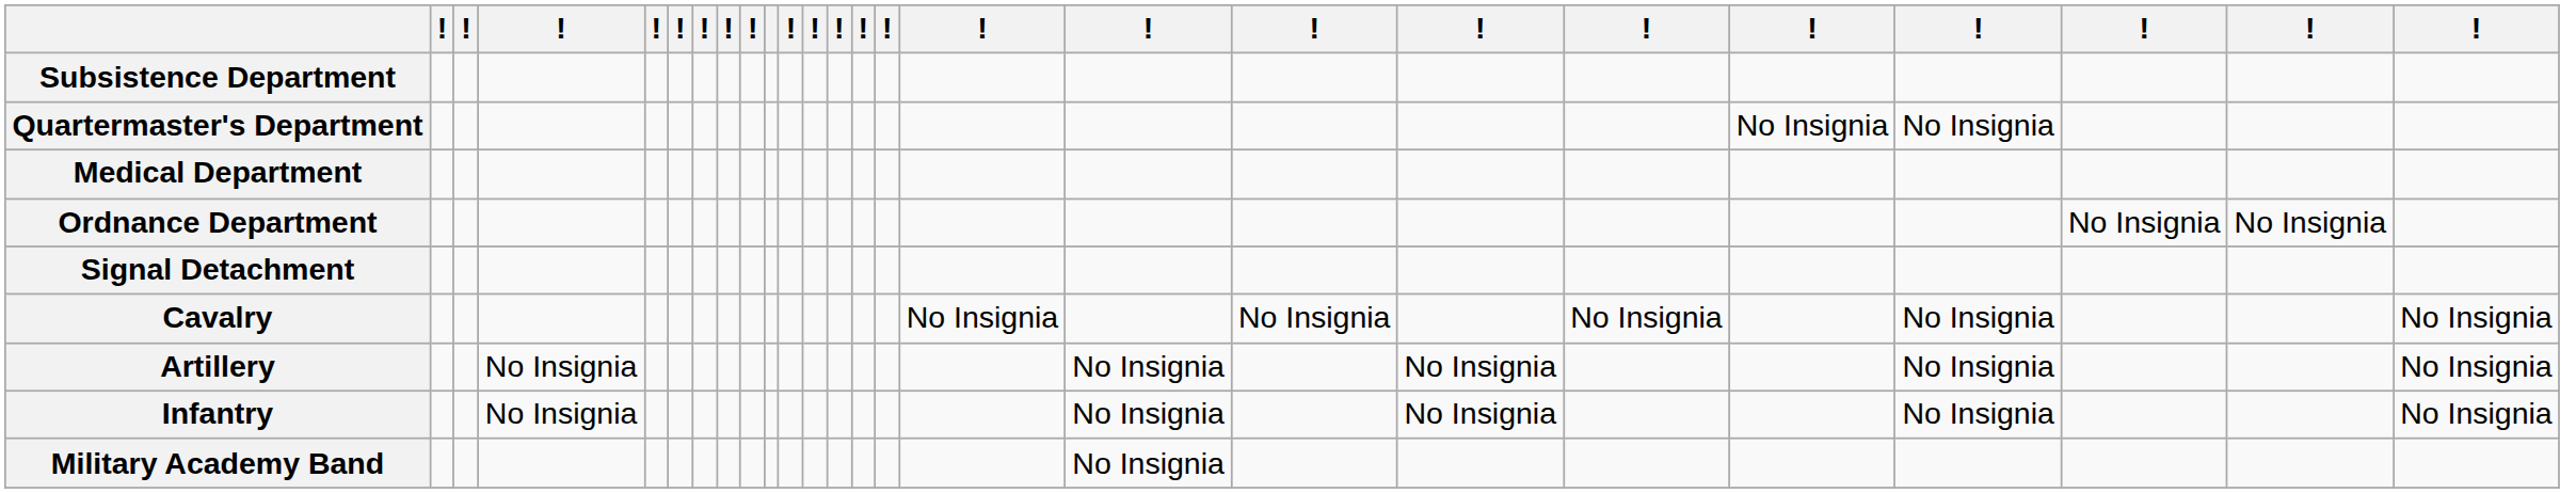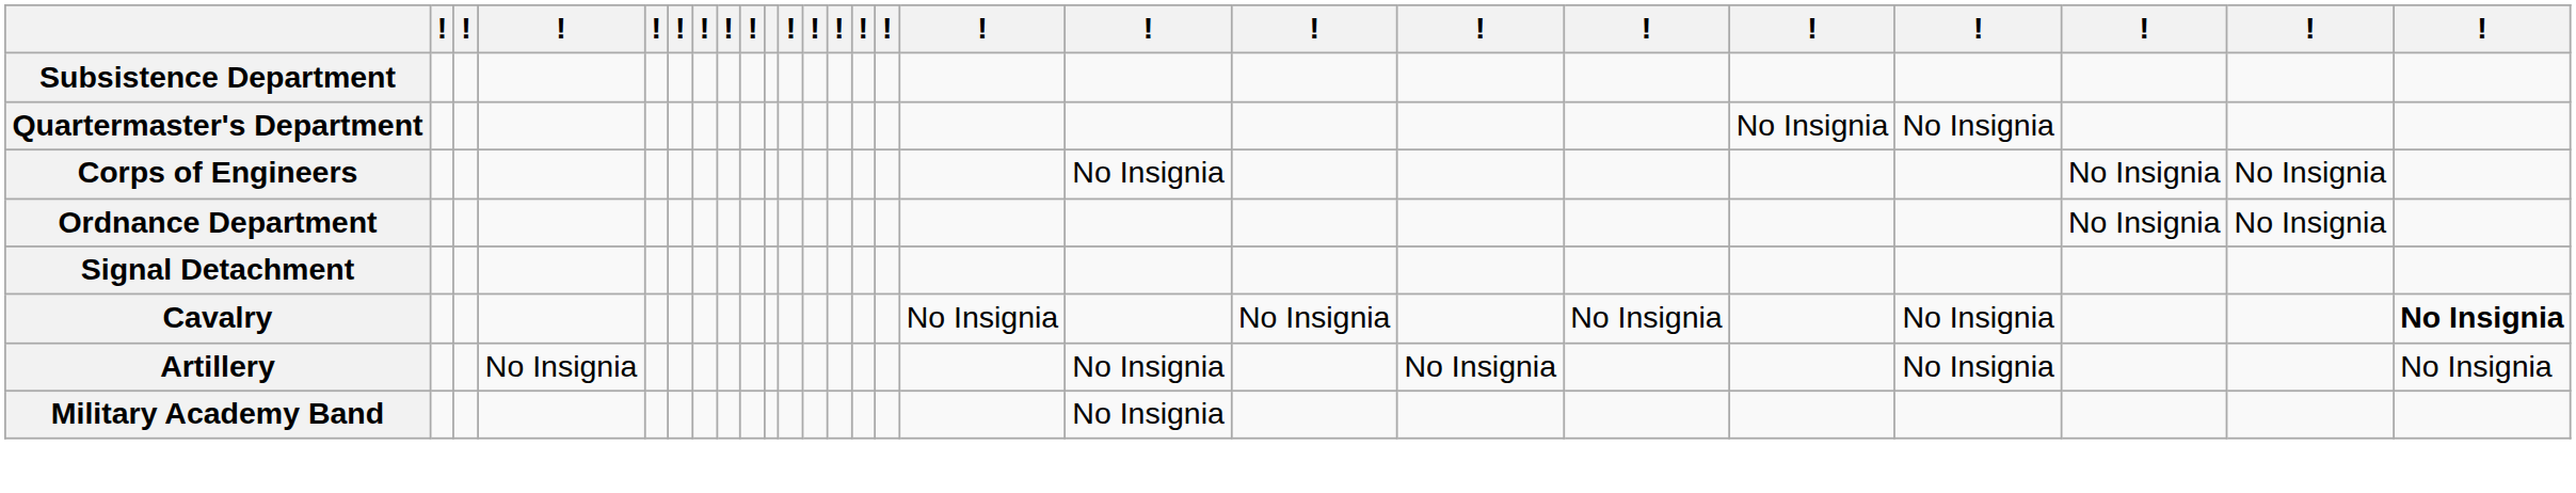- row: Medical Department
+ row: Corps of Engineers | No Insignia | No Insignia | No Insignia
Cavalry | column 25: normal -> bold
- row: Infantry | No Insignia | No Insignia | No Insignia | No Insignia | No Insignia
